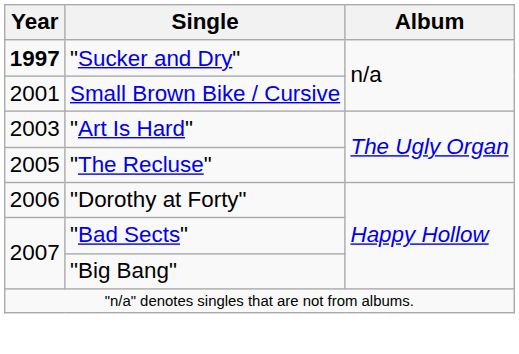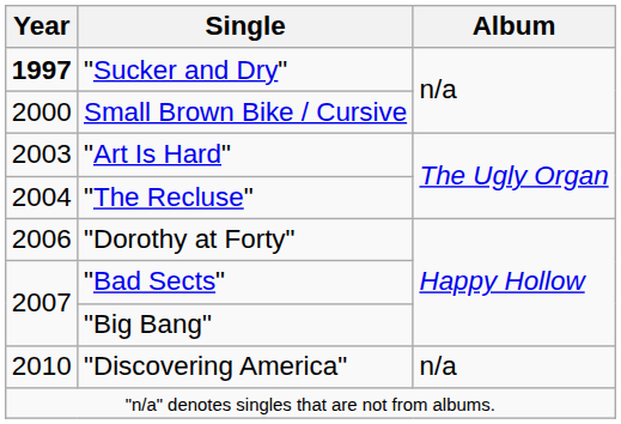Small Brown Bike / Cursive | Year: 2001 -> 2000
"The Recluse" | Year: 2005 -> 2004
+ row: 2010 | "Discovering America" | n/a
